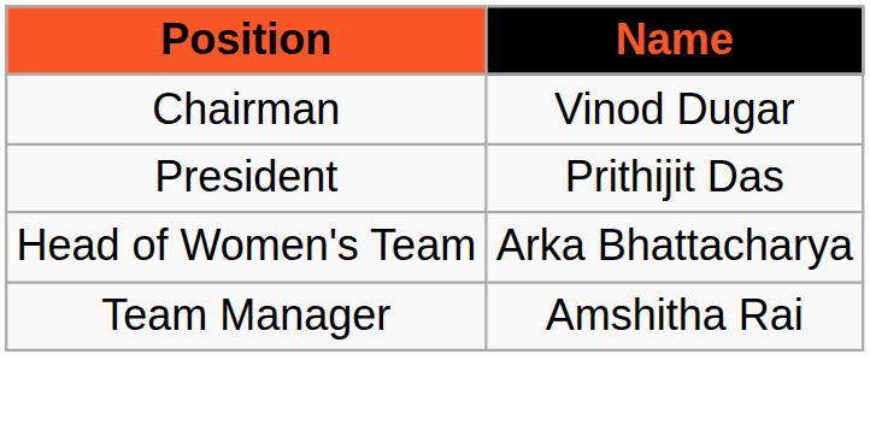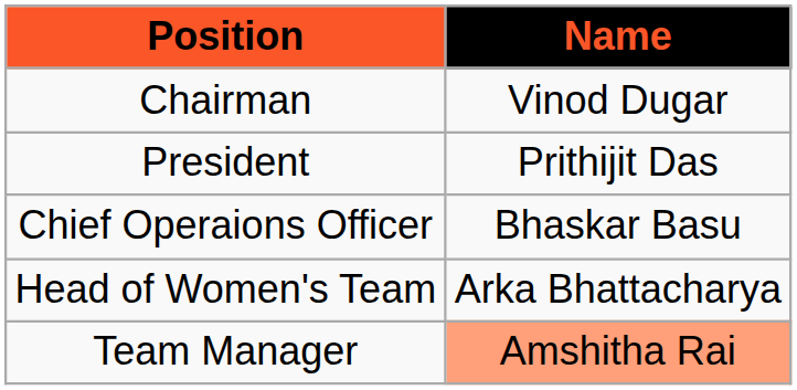+ row: Chief Operaions Officer | Bhaskar Basu
Team Manager | Name: no background -> lightsalmon background
